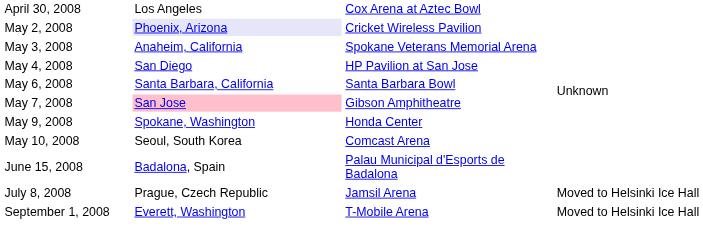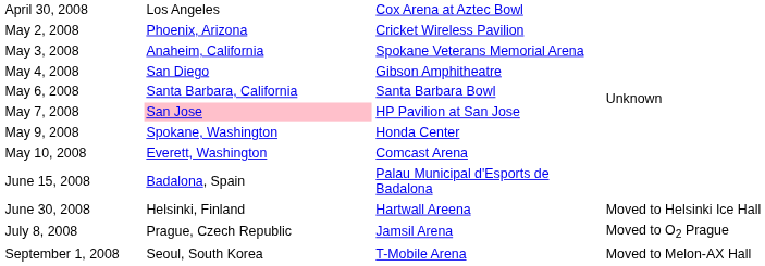May 2, 2008 | column 2: lavender background -> no background
May 4, 2008 | column 3: HP Pavilion at San Jose -> Gibson Amphitheatre
May 7, 2008 | column 3: Gibson Amphitheatre -> HP Pavilion at San Jose
May 10, 2008 | column 2: Seoul, South Korea -> Everett, Washington
+ row: June 30, 2008 | Helsinki, Finland | Hartwall Areena | Moved to Helsinki Ice Hall
July 8, 2008 | column 4: Moved to Helsinki Ice Hall -> Moved to O2 Prague
September 1, 2008 | column 2: Everett, Washington -> Seoul, South Korea
September 1, 2008 | column 4: Moved to Helsinki Ice Hall -> Moved to Melon-AX Hall
